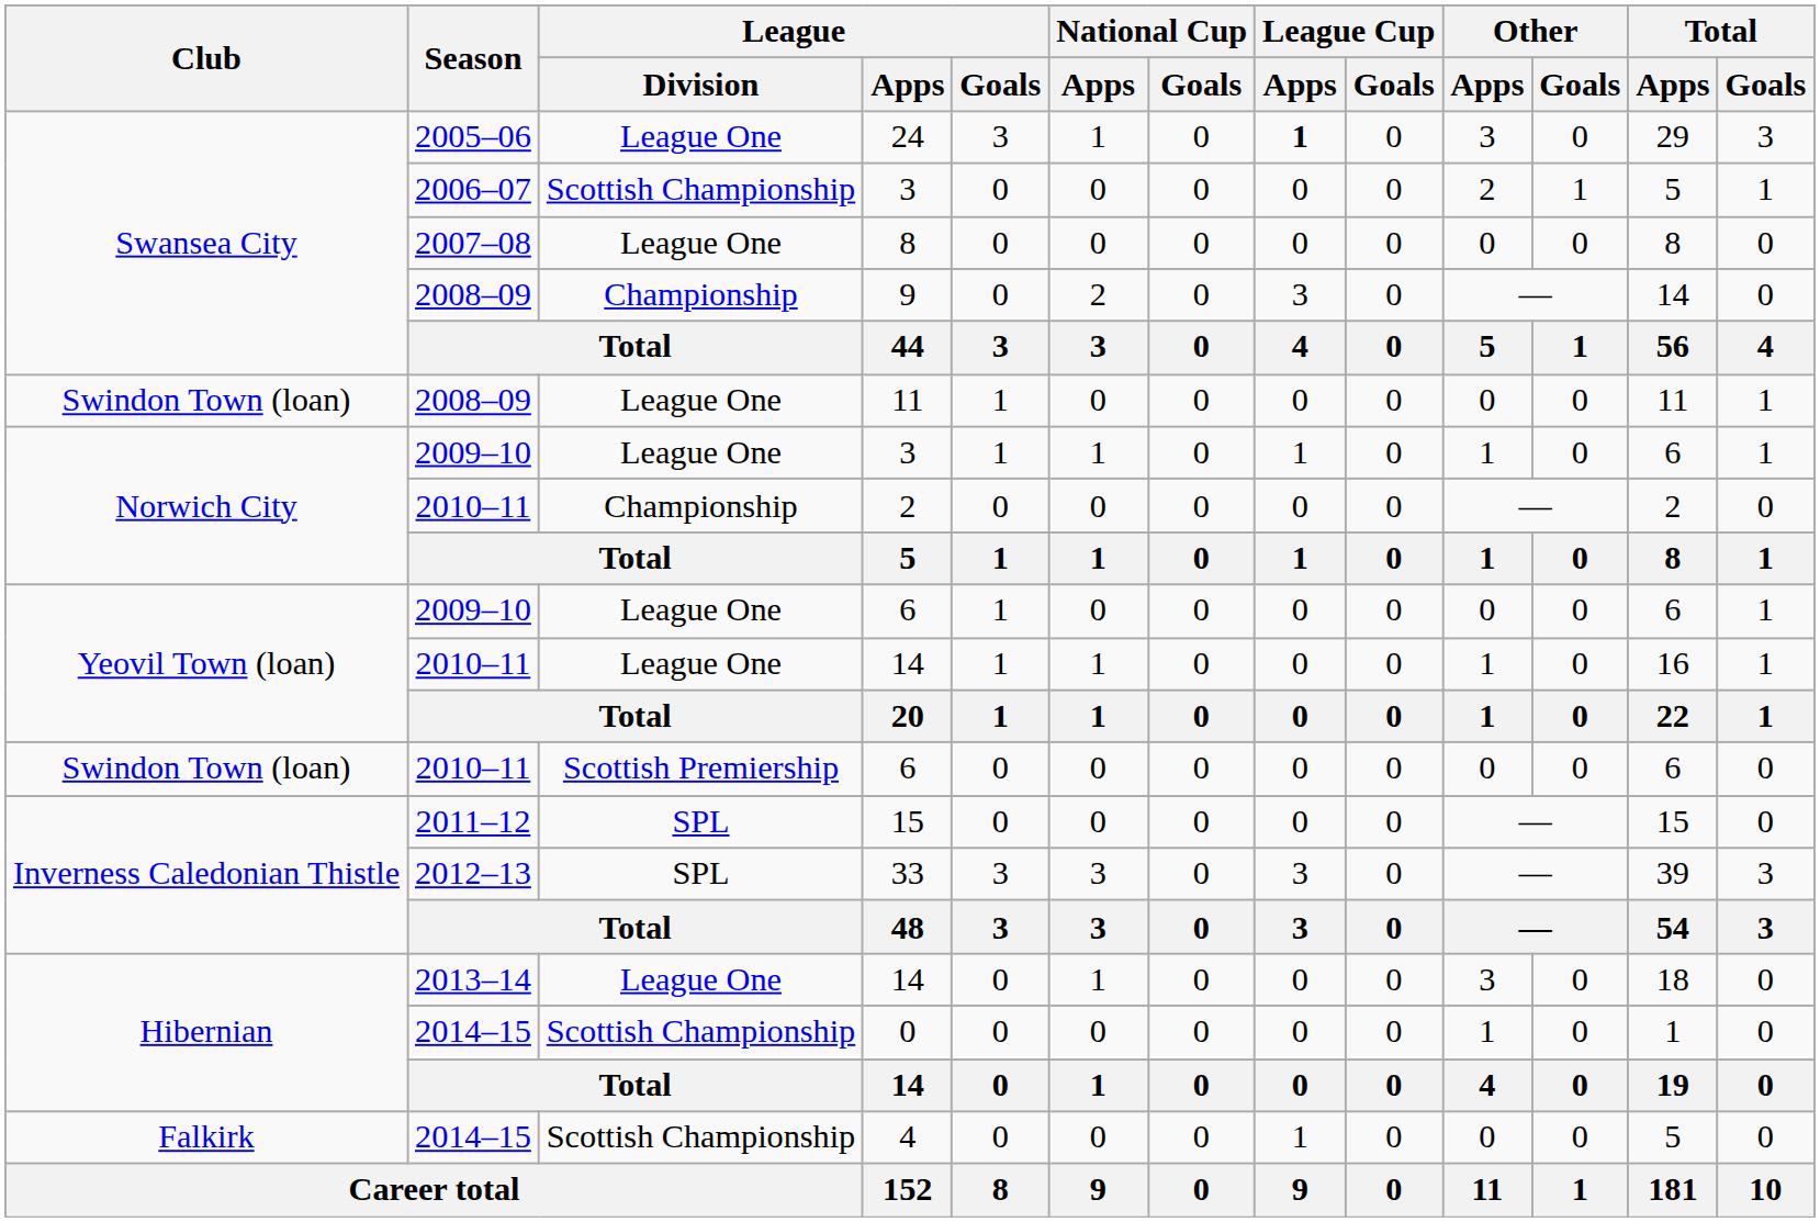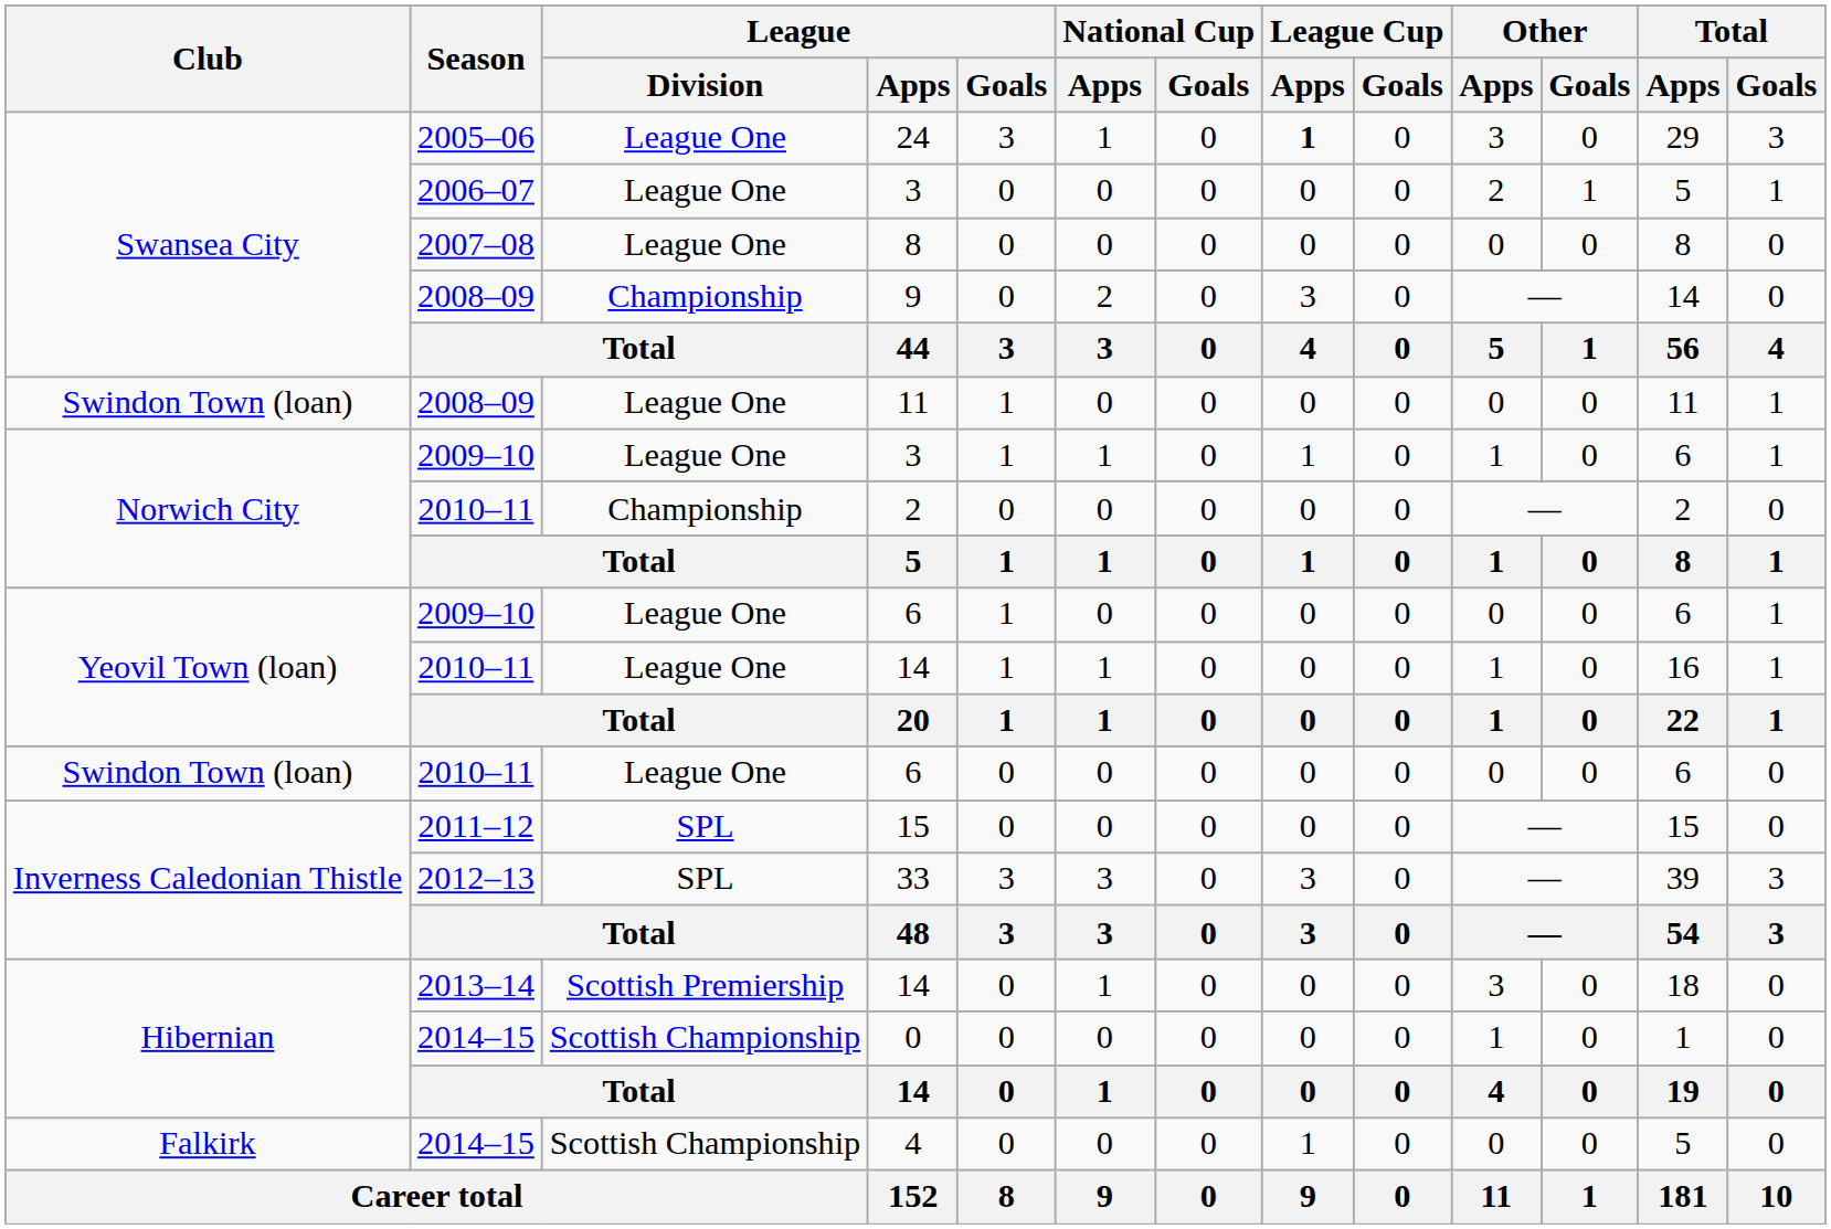2006–07 / 3 | League / Division: Scottish Championship -> League One
2010–11 / 6 | League / Division: Scottish Premiership -> League One
2013–14 / 14 | League / Division: League One -> Scottish Premiership
